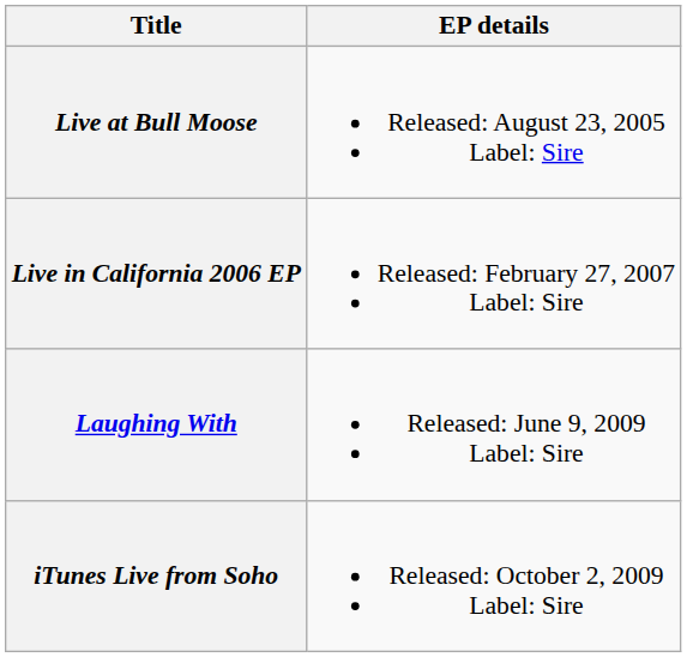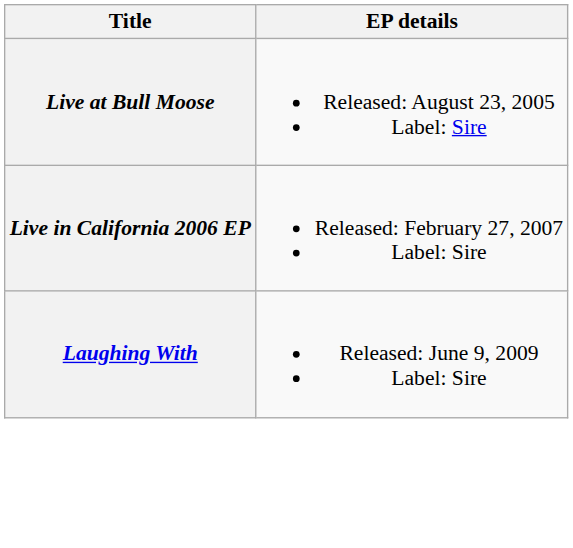- row: iTunes Live from Soho | Released: October 2, 2009 Label: Sire
